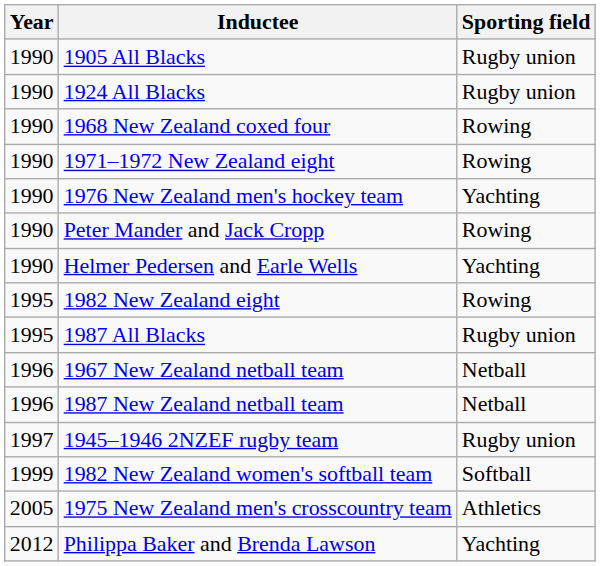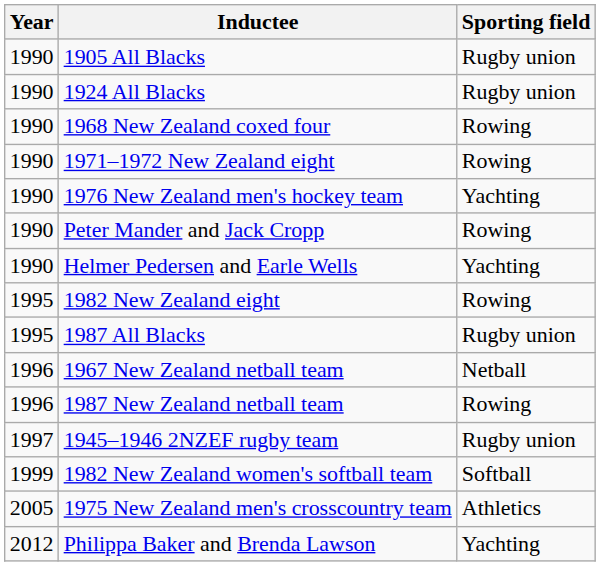1987 New Zealand netball team | Sporting field: Netball -> Rowing
